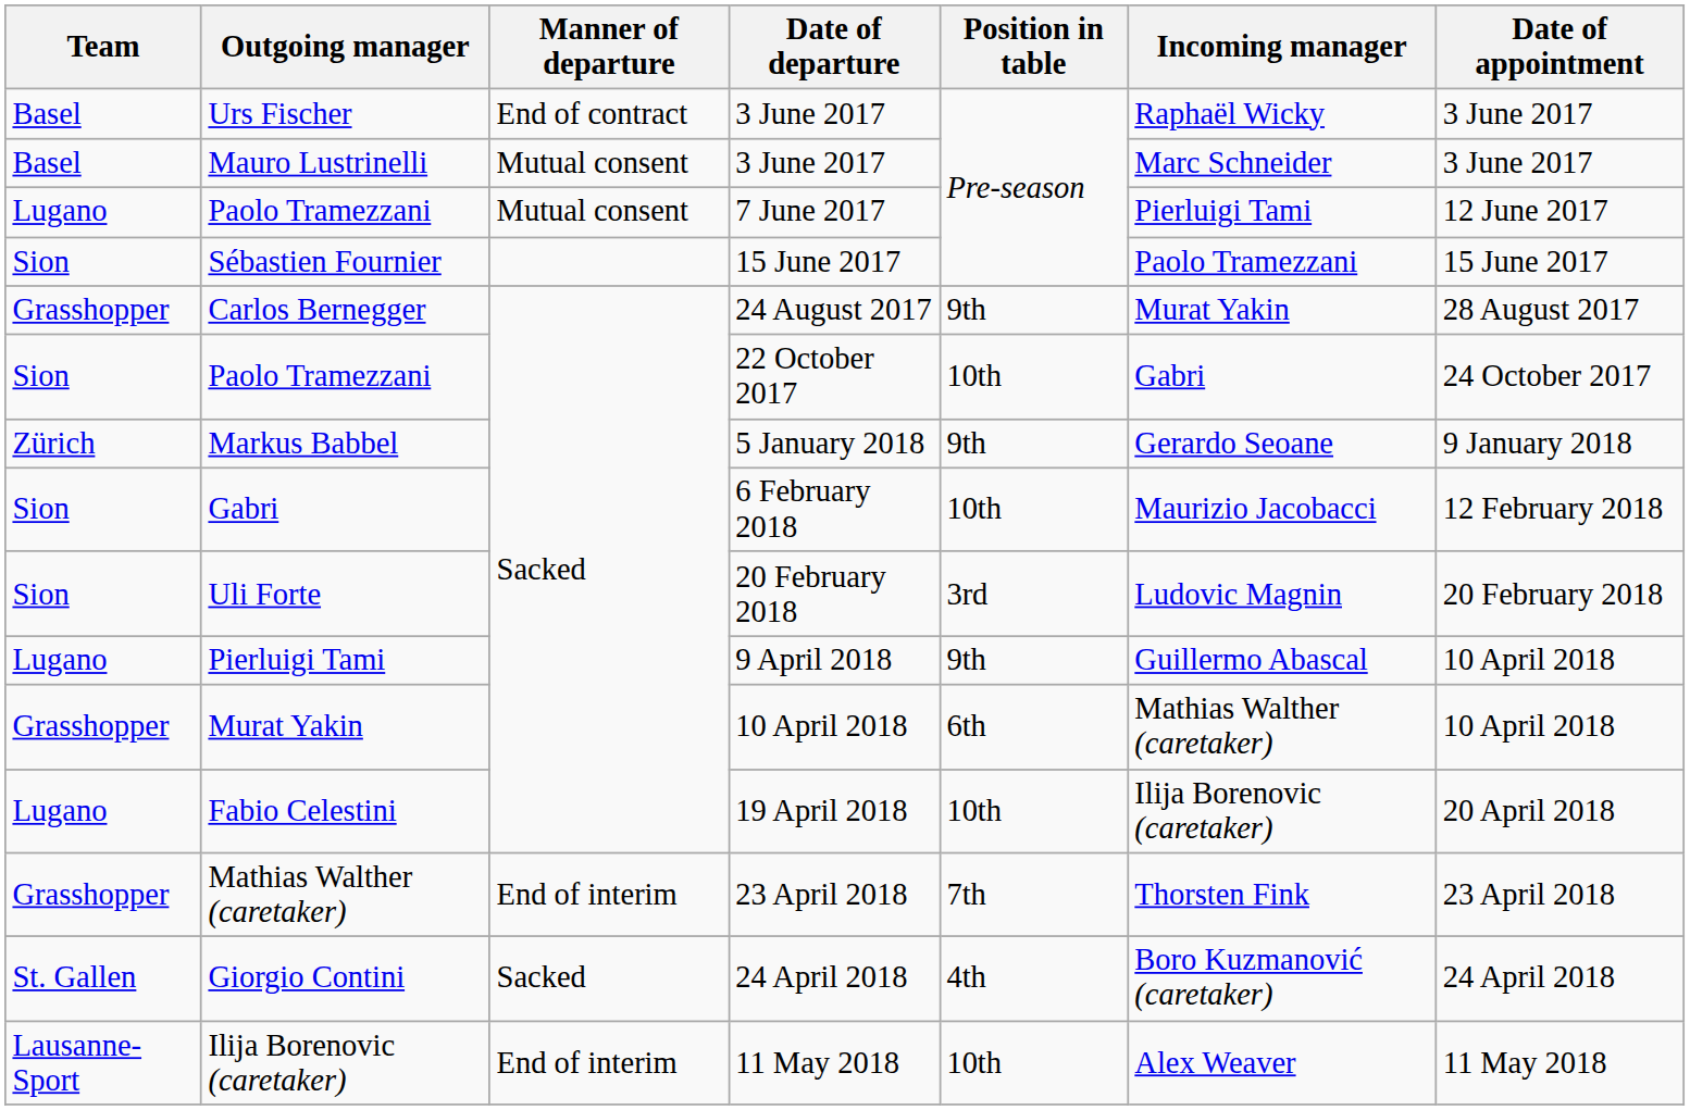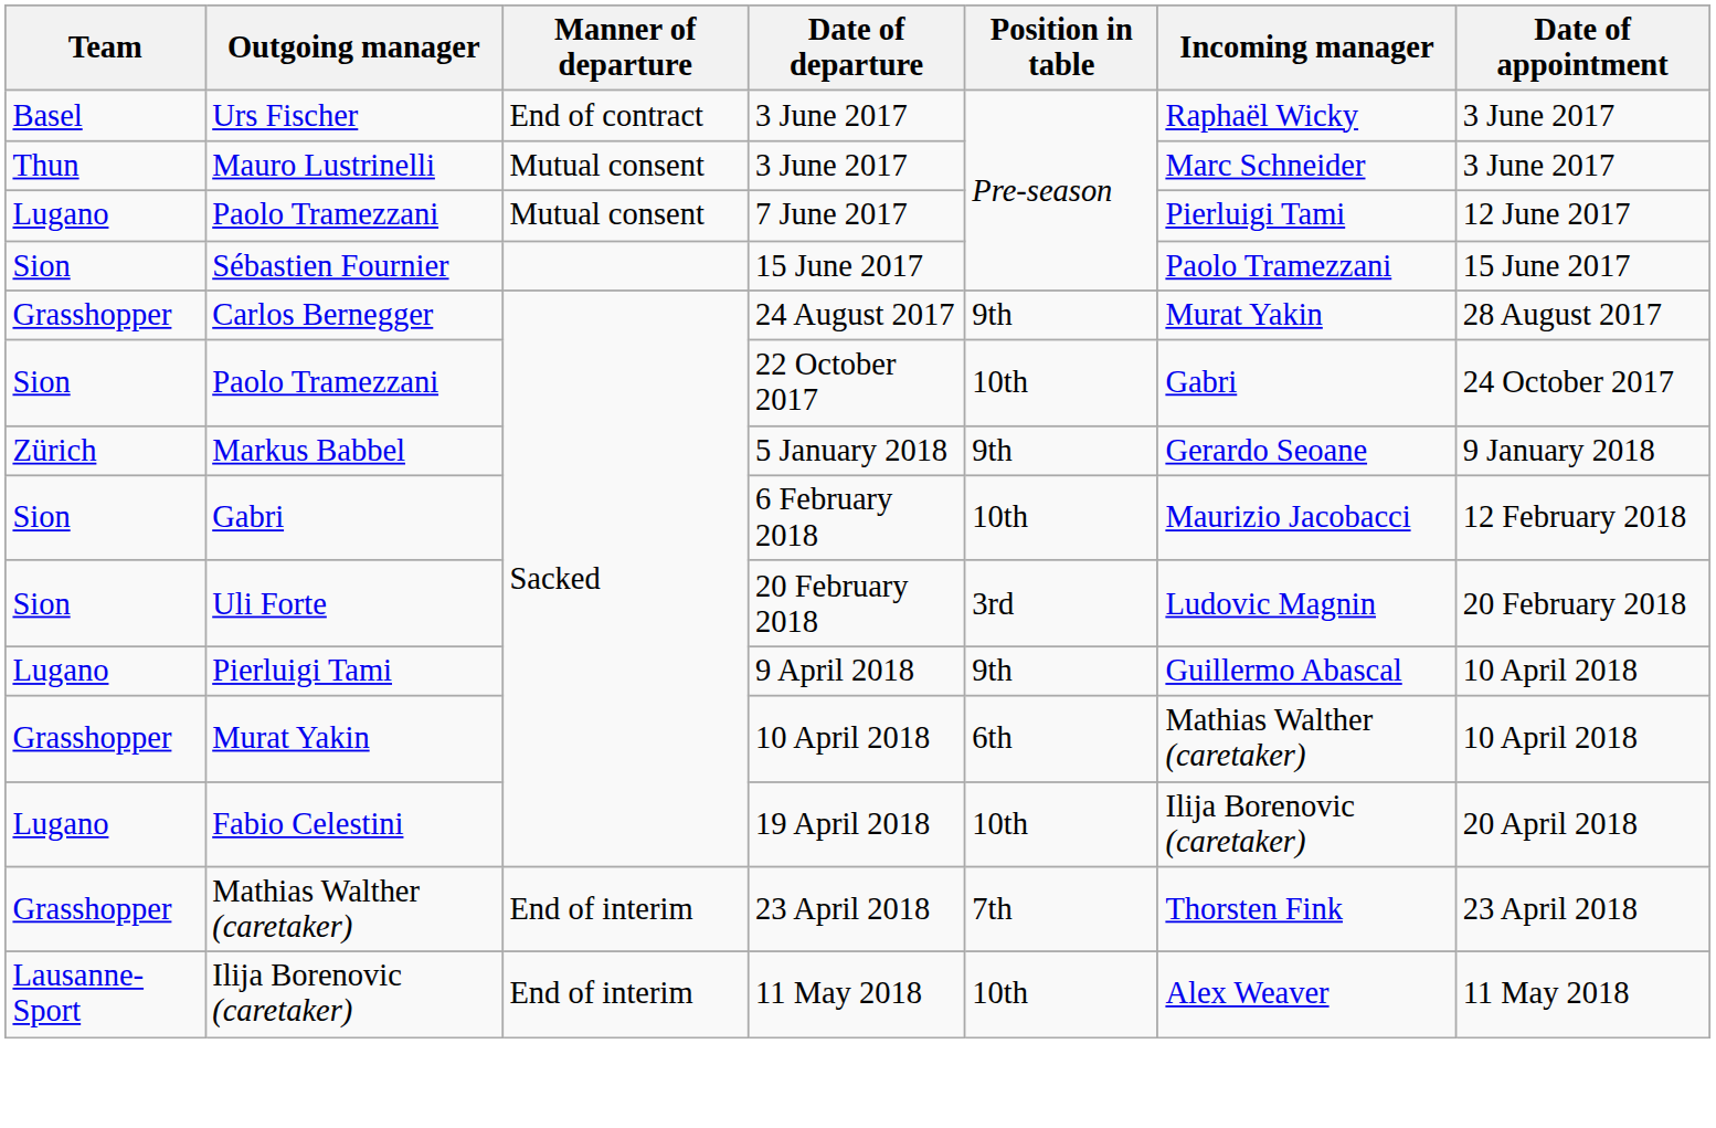Mauro Lustrinelli | Team: Basel -> Thun
- row: St. Gallen | Giorgio Contini | Sacked | 24 April 2018 | 4th | Boro Kuzmanović (caretaker) | 24 April 2018
